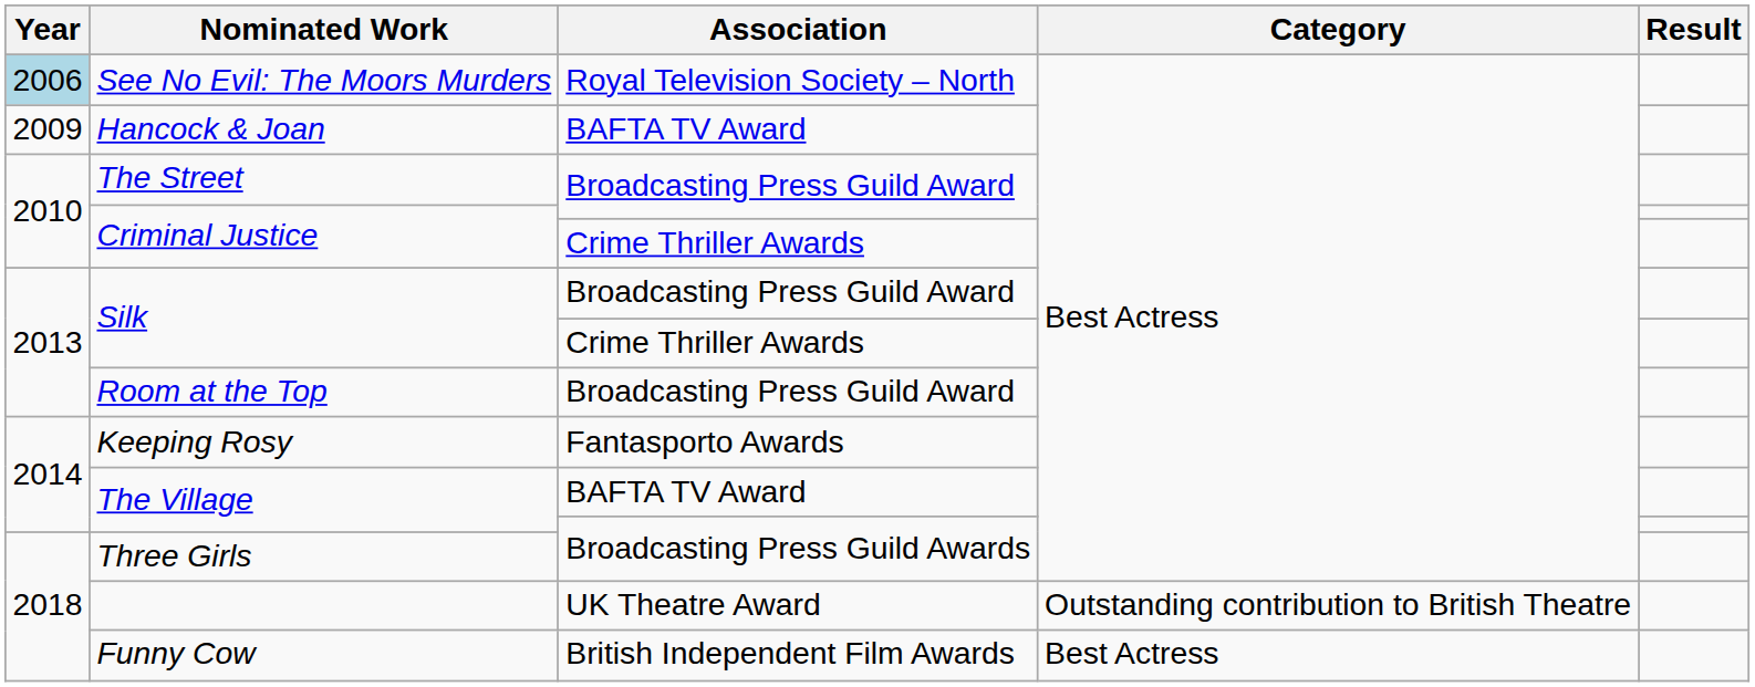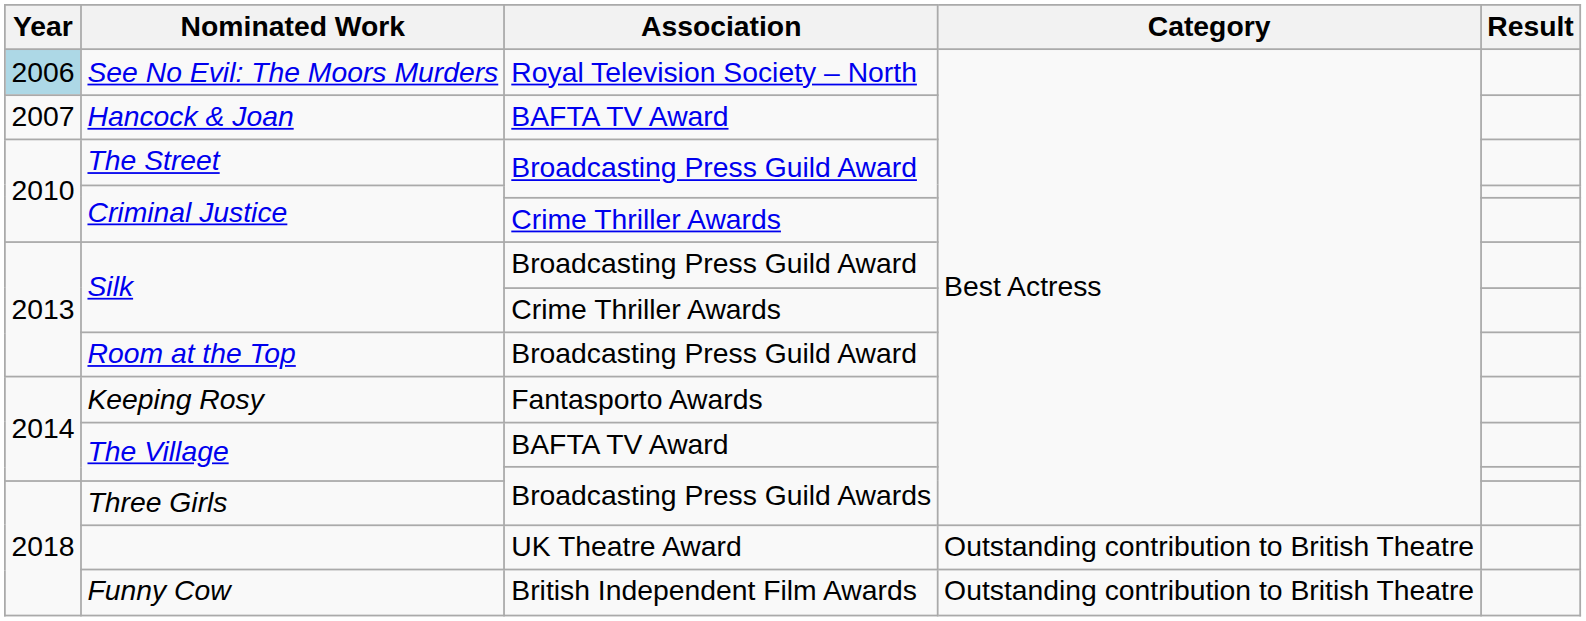Hancock & Joan | Year: 2009 -> 2007
Funny Cow | Category: Best Actress -> Outstanding contribution to British Theatre
